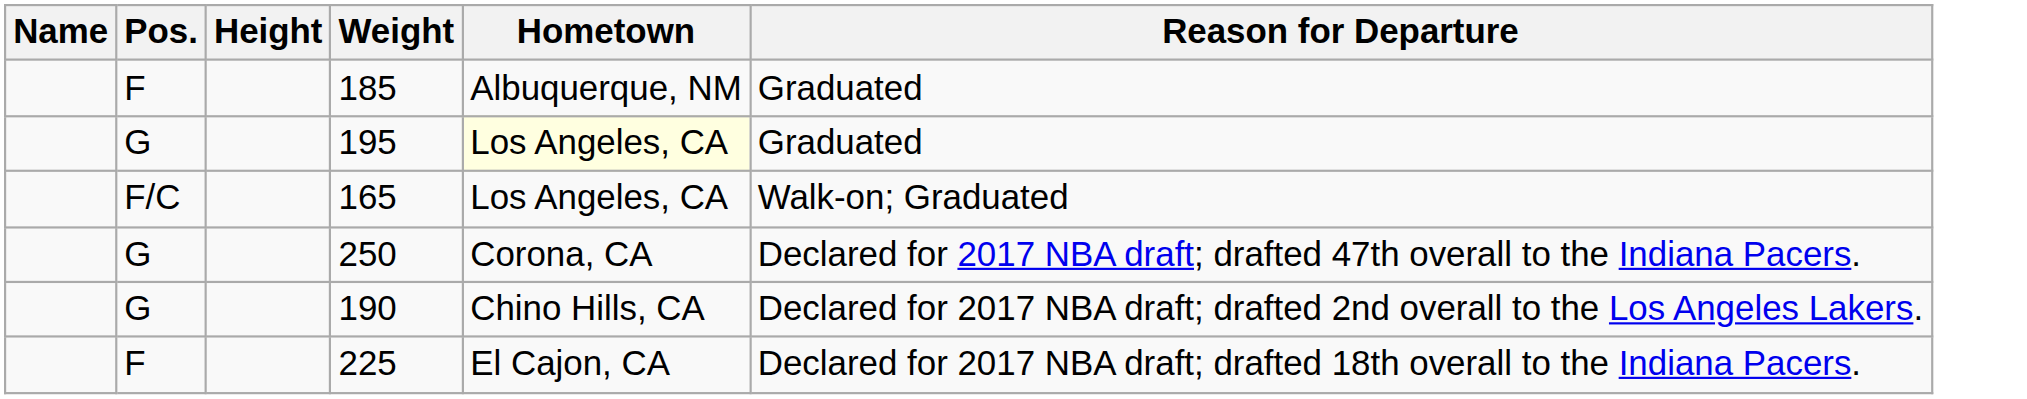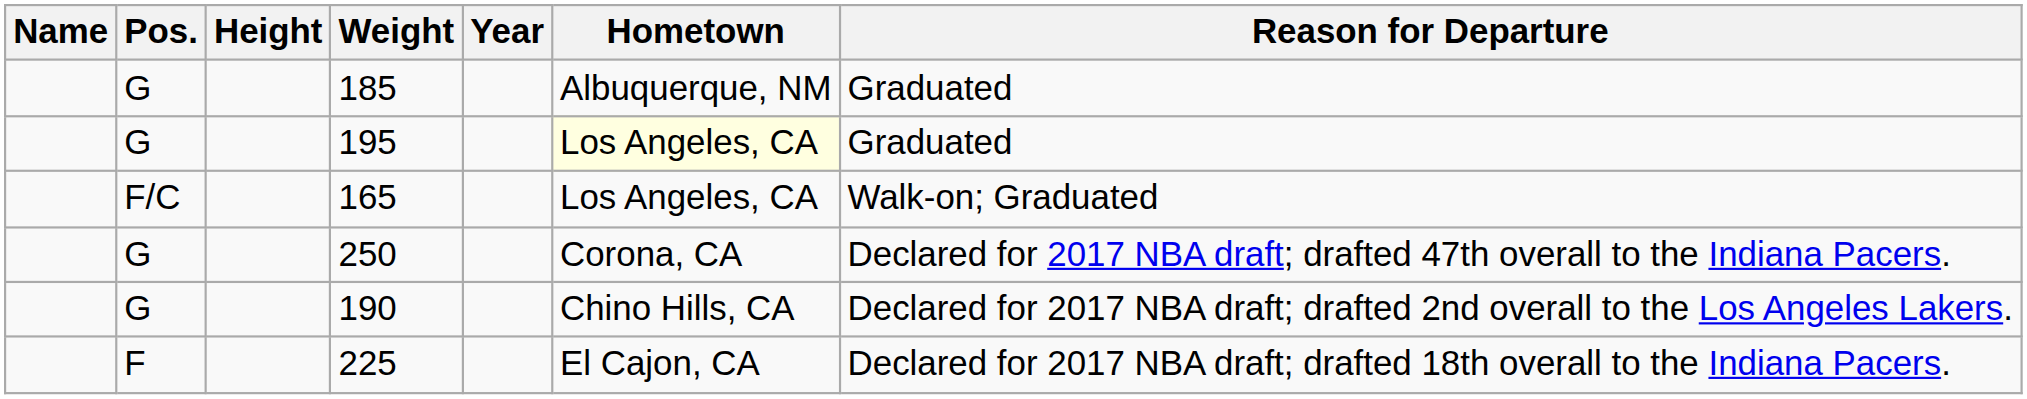+ column: Year
185 | Pos.: F -> G
